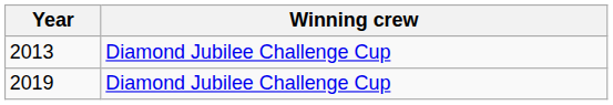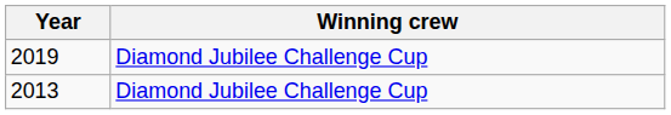rows swapped: 2013 <-> 2019
